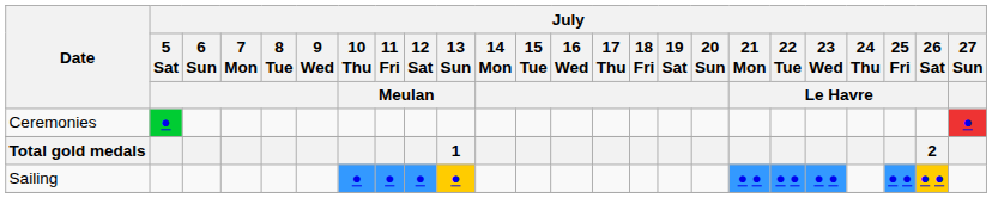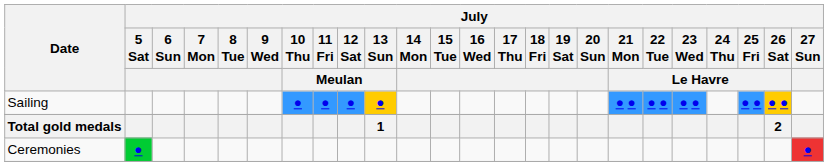rows swapped: Sailing <-> Ceremonies
